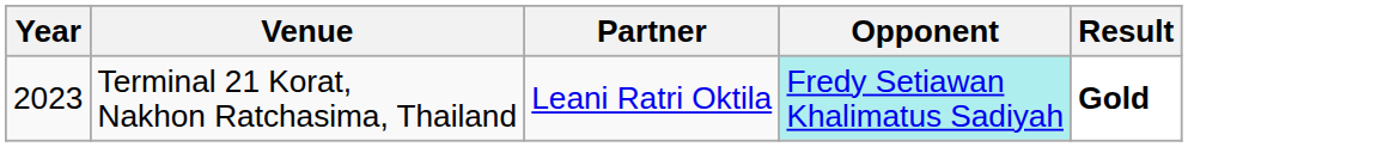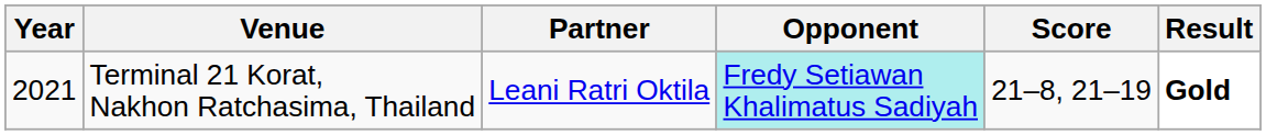+ column: Score | 21–8, 21–19
Terminal 21 Korat, Nakhon Ratchasima, Thailand | Year: 2023 -> 2021
